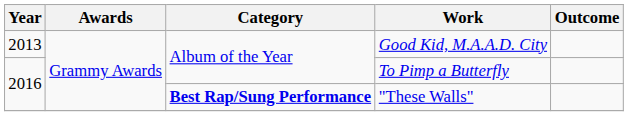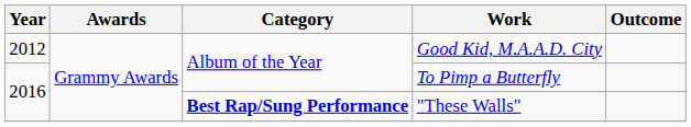Good Kid, M.A.A.D. City | Year: 2013 -> 2012
